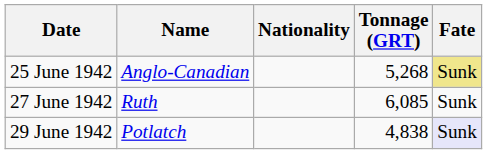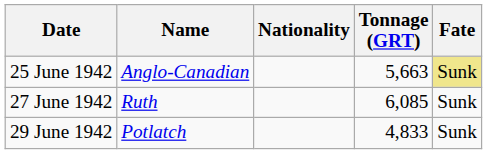25 June 1942 | Tonnage (GRT): 5,268 -> 5,663
29 June 1942 | Tonnage (GRT): 4,838 -> 4,833
29 June 1942 | Fate: lavender background -> no background
